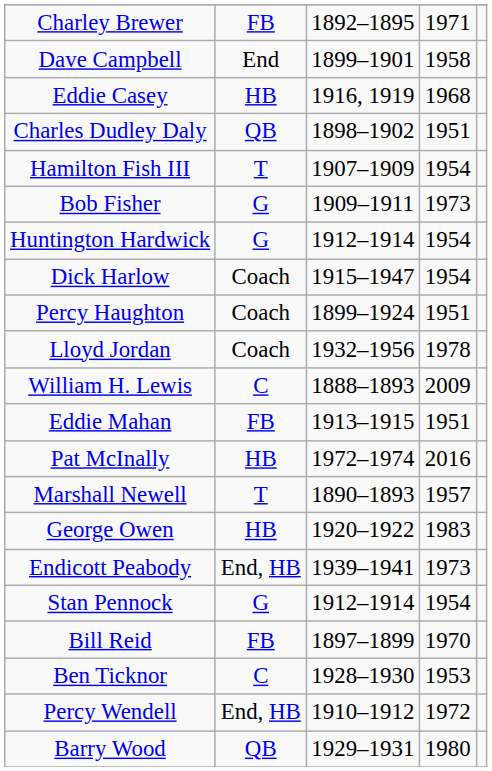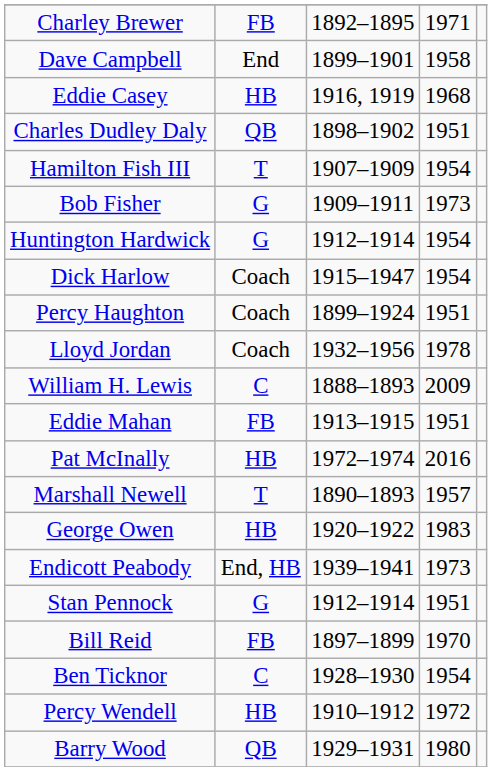Stan Pennock | column 4: 1954 -> 1951
Ben Ticknor | column 4: 1953 -> 1954
Percy Wendell | column 2: End, HB -> HB
